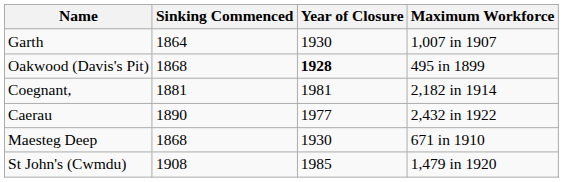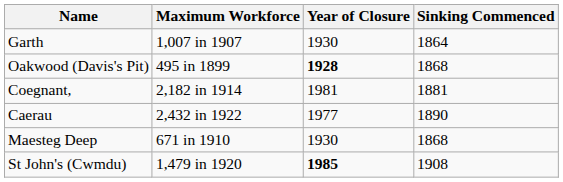columns swapped: Sinking Commenced <-> Maximum Workforce
St John's (Cwmdu) | Year of Closure: normal -> bold
